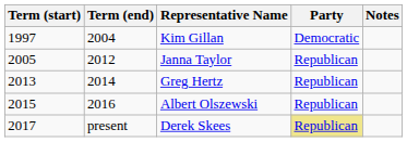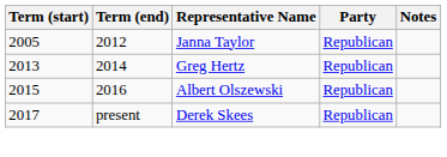- row: 1997 | 2004 | Kim Gillan | Democratic
Derek Skees | Party: khaki background -> no background
